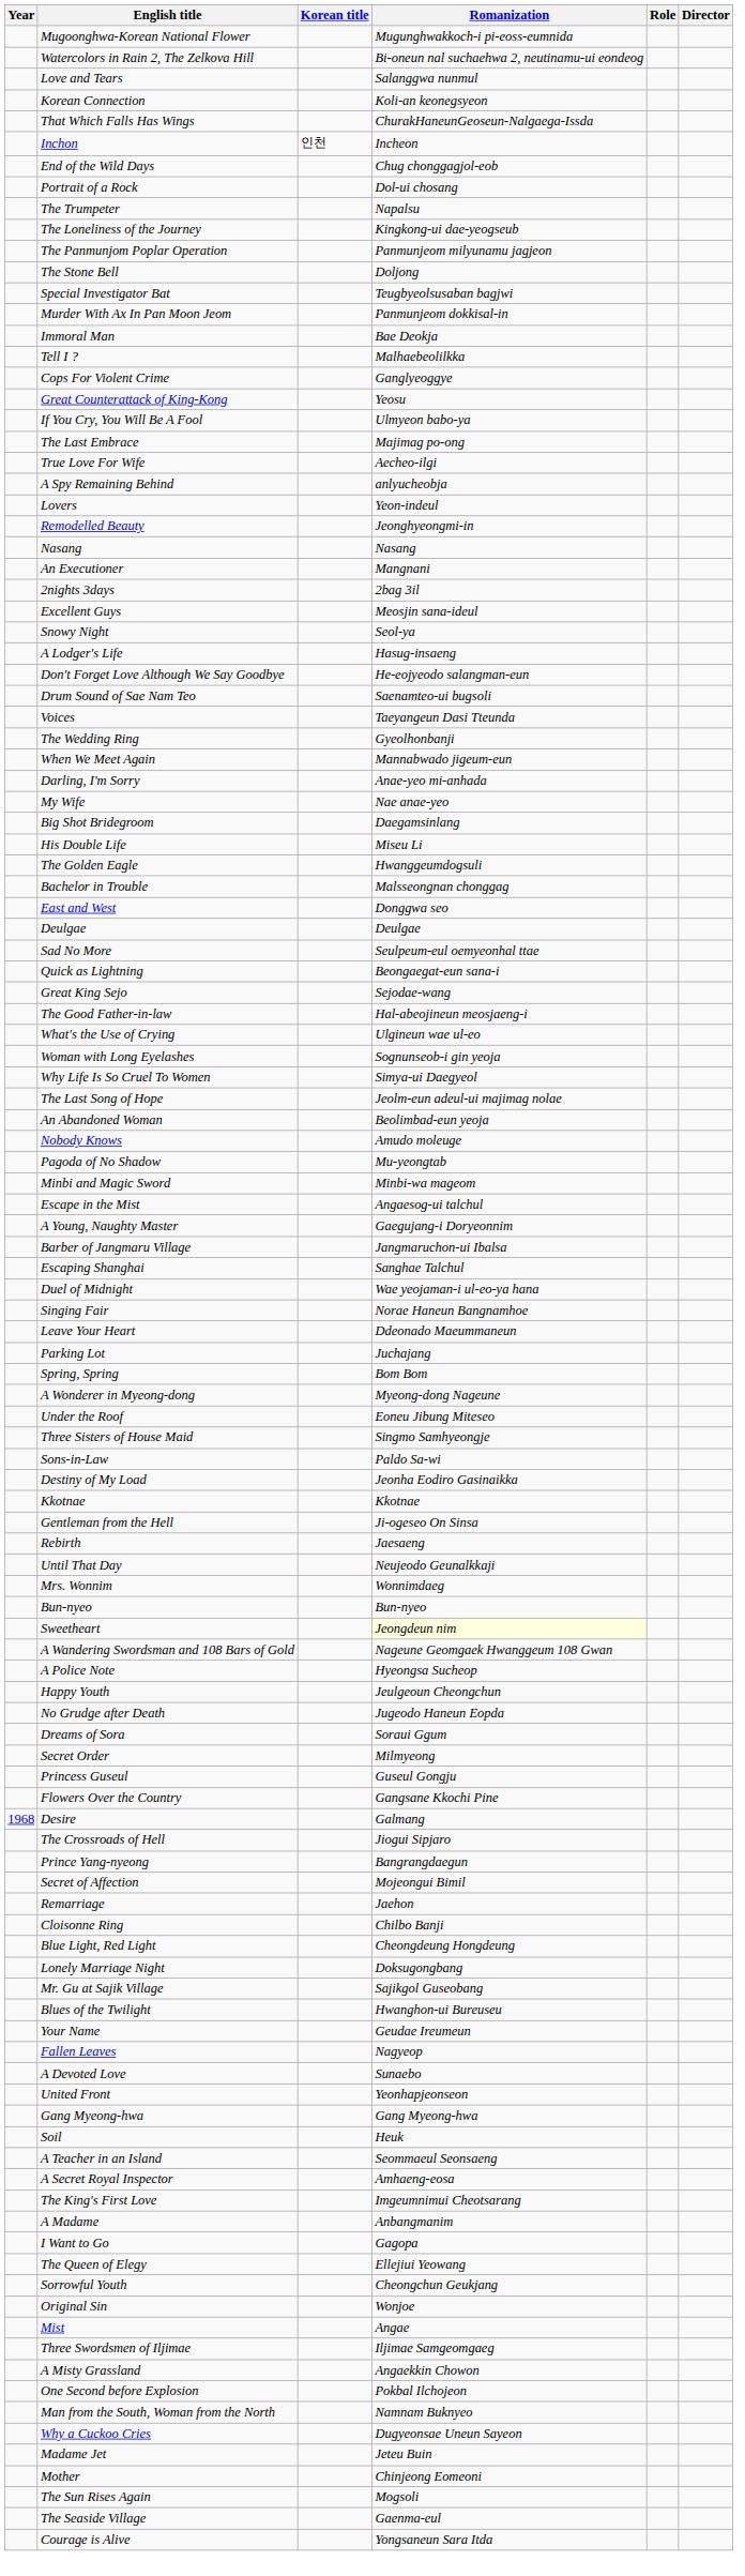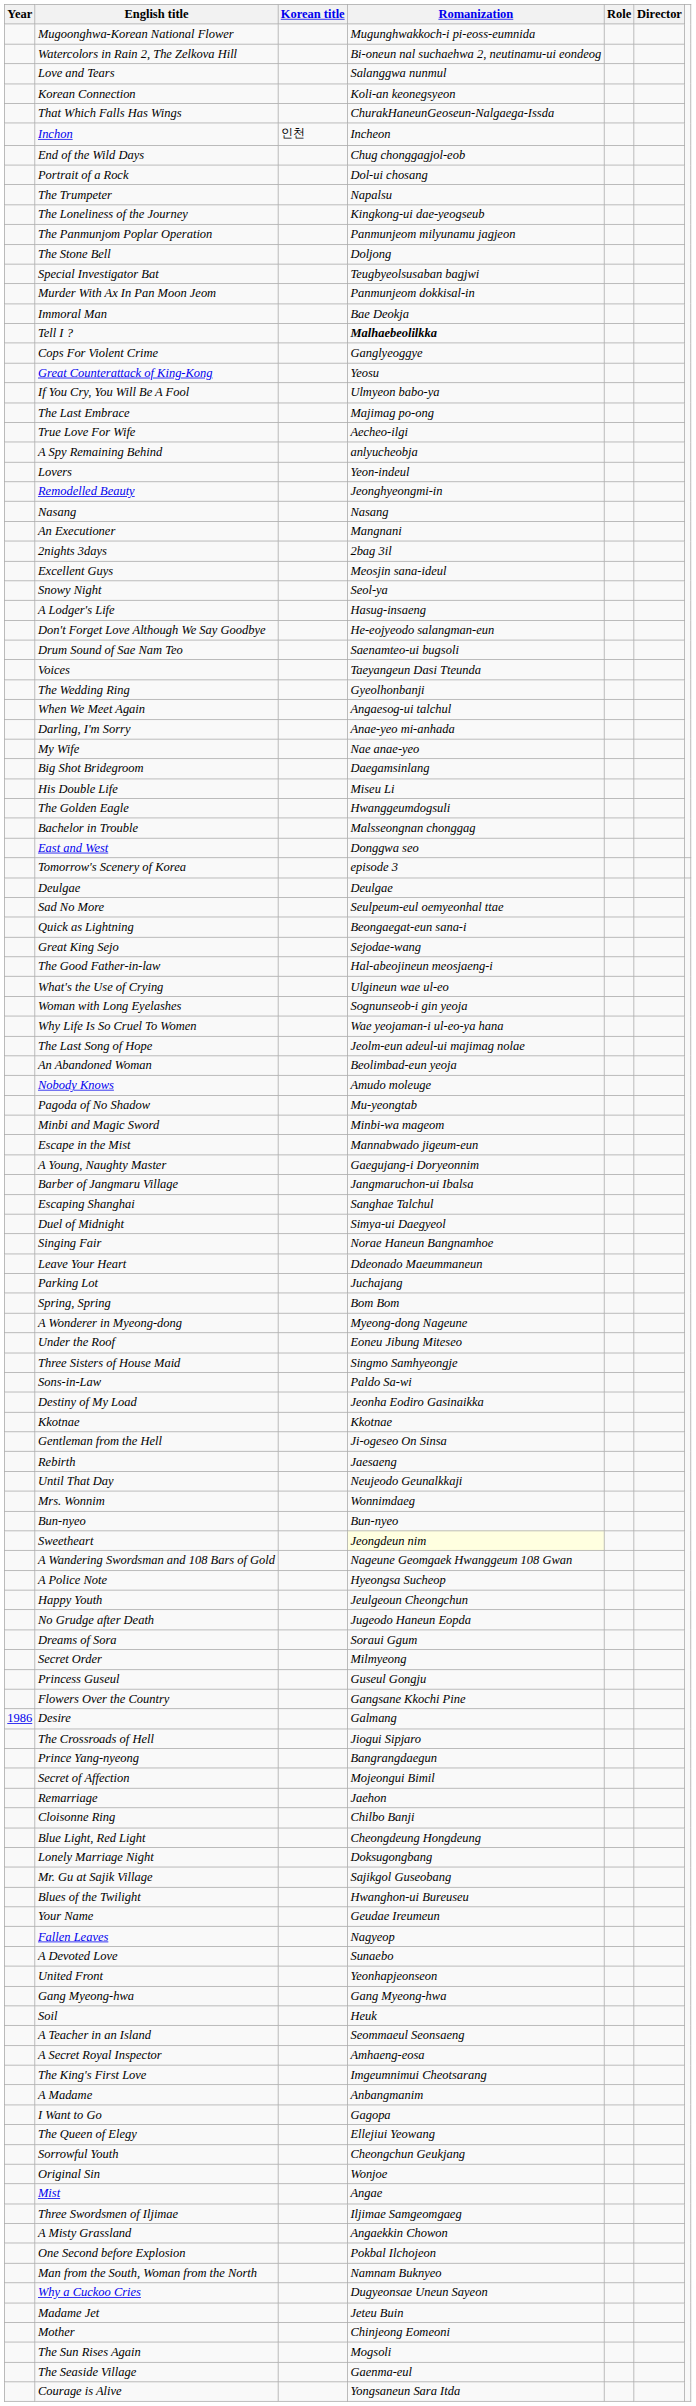Tell I ? | Romanization: normal -> bold
When We Meet Again | Romanization: Mannabwado jigeum-eun -> Angaesog-ui talchul
+ row: Tomorrow's Scenery of Korea | episode 3
Why Life Is So Cruel To Women | Romanization: Simya-ui Daegyeol -> Wae yeojaman-i ul-eo-ya hana
Escape in the Mist | Romanization: Angaesog-ui talchul -> Mannabwado jigeum-eun
Duel of Midnight | Romanization: Wae yeojaman-i ul-eo-ya hana -> Simya-ui Daegyeol
Desire | Year: 1968 -> 1986
